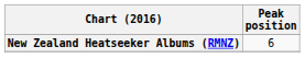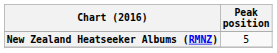New Zealand Heatseeker Albums (RMNZ) | Peak position: 6 -> 5
